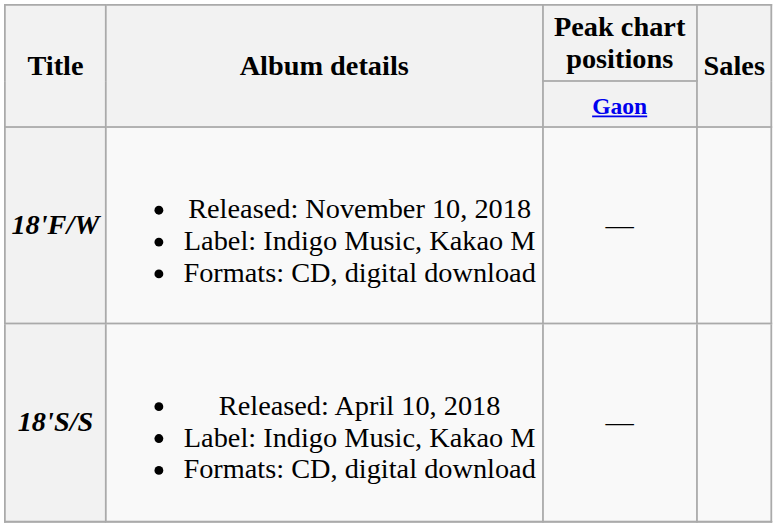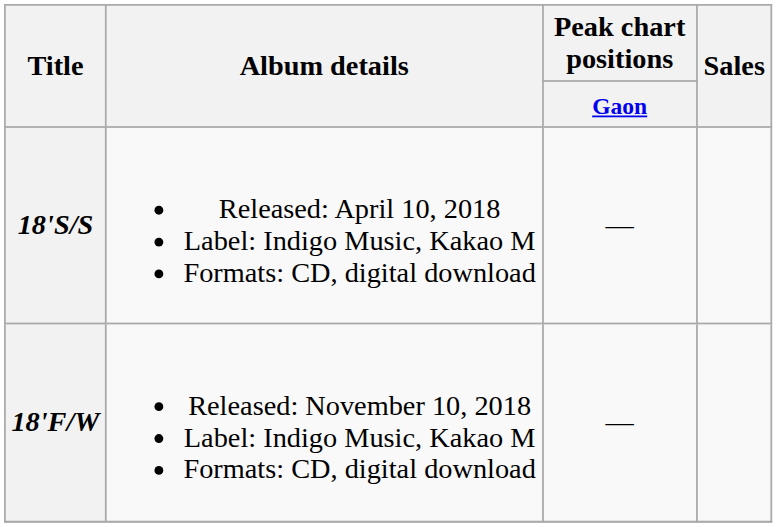rows swapped: 18'S/S <-> 18'F/W
